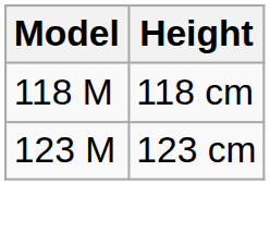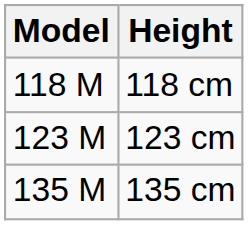+ row: 135 M | 135 cm
